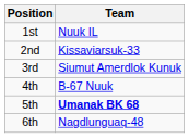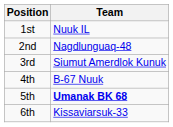2nd | Team: Kissaviarsuk-33 -> Nagdlunguaq-48
6th | Team: Nagdlunguaq-48 -> Kissaviarsuk-33
